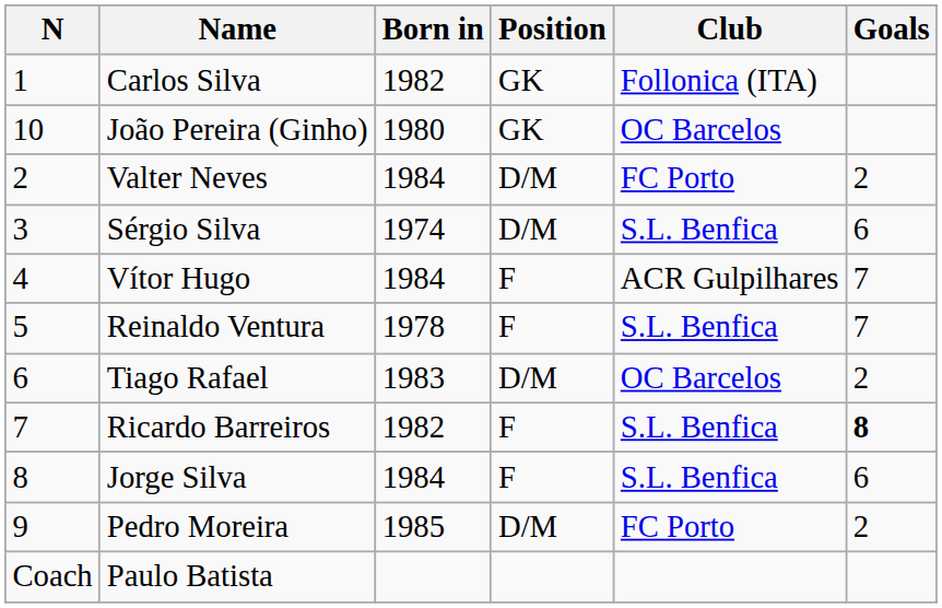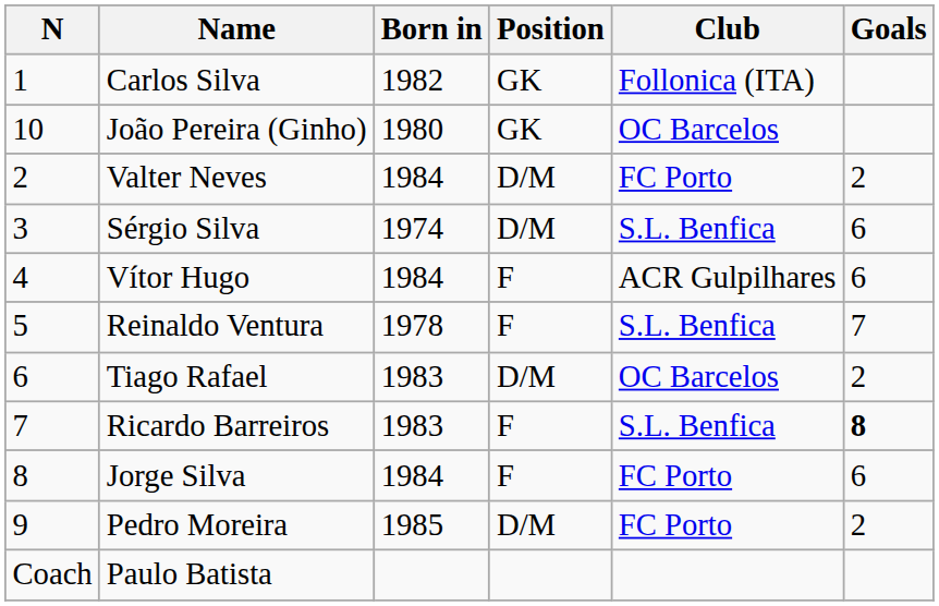Vítor Hugo | Goals: 7 -> 6
Ricardo Barreiros | Born in: 1982 -> 1983
Jorge Silva | Club: S.L. Benfica -> FC Porto
